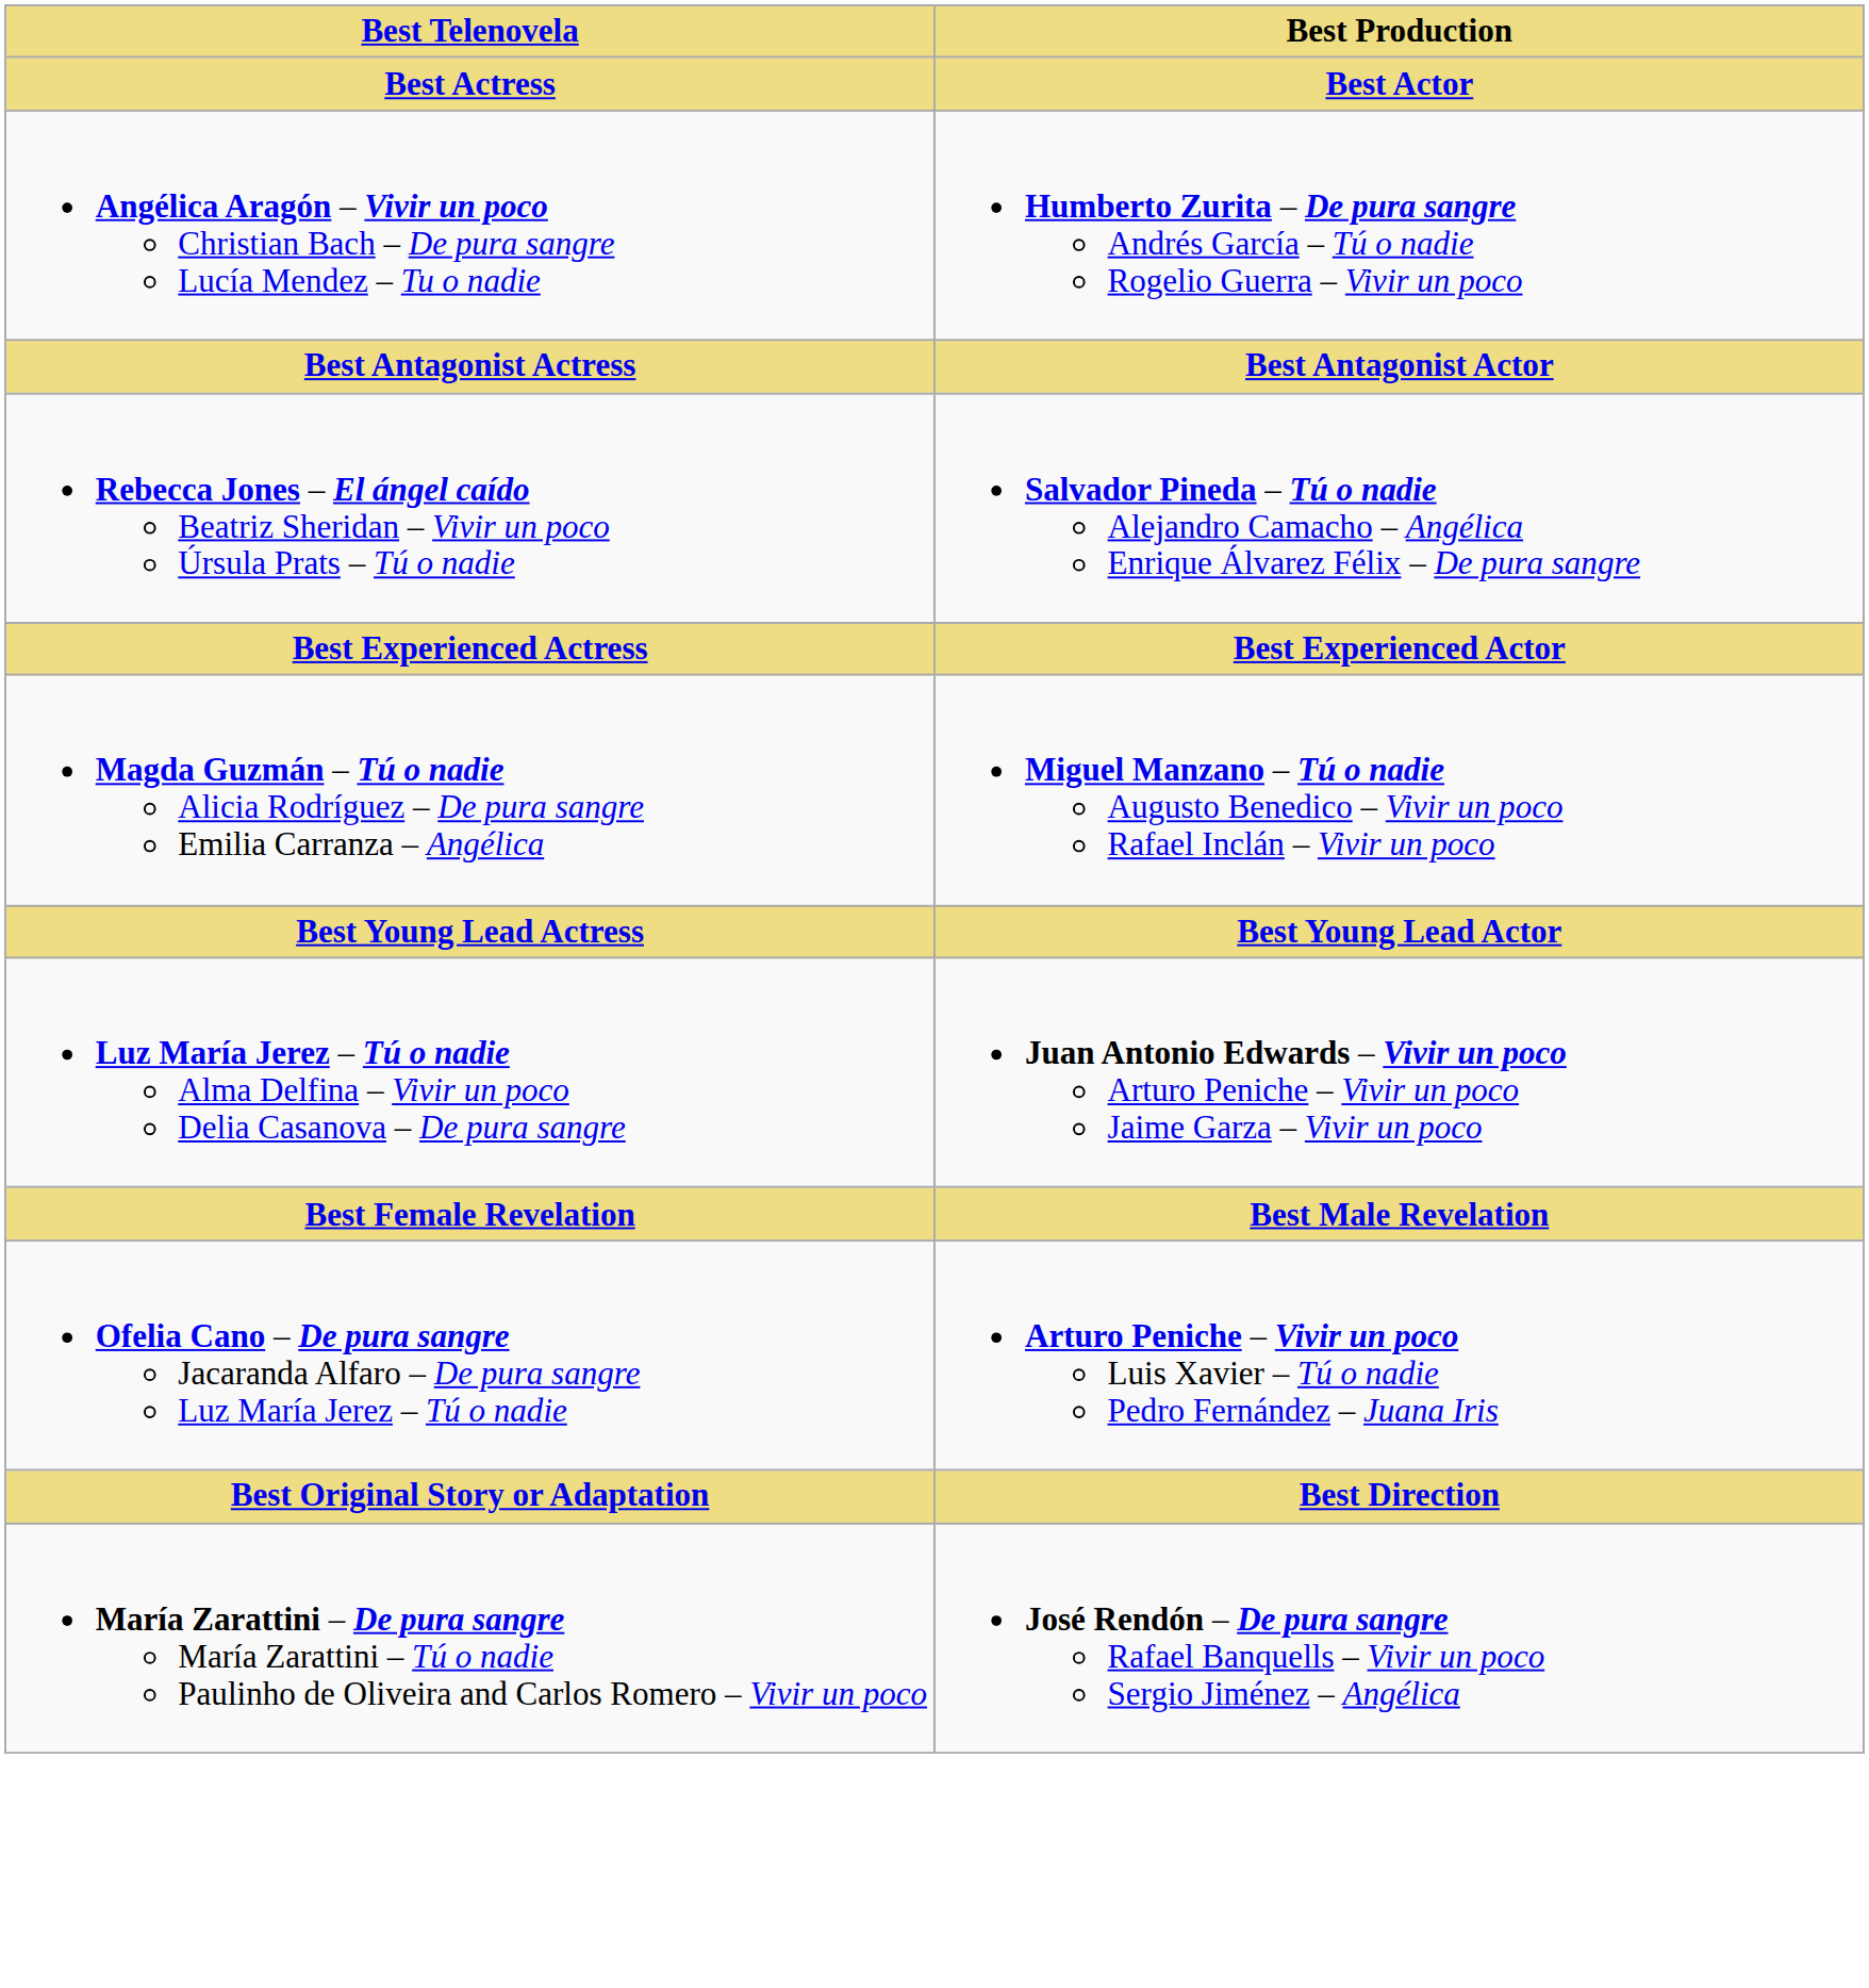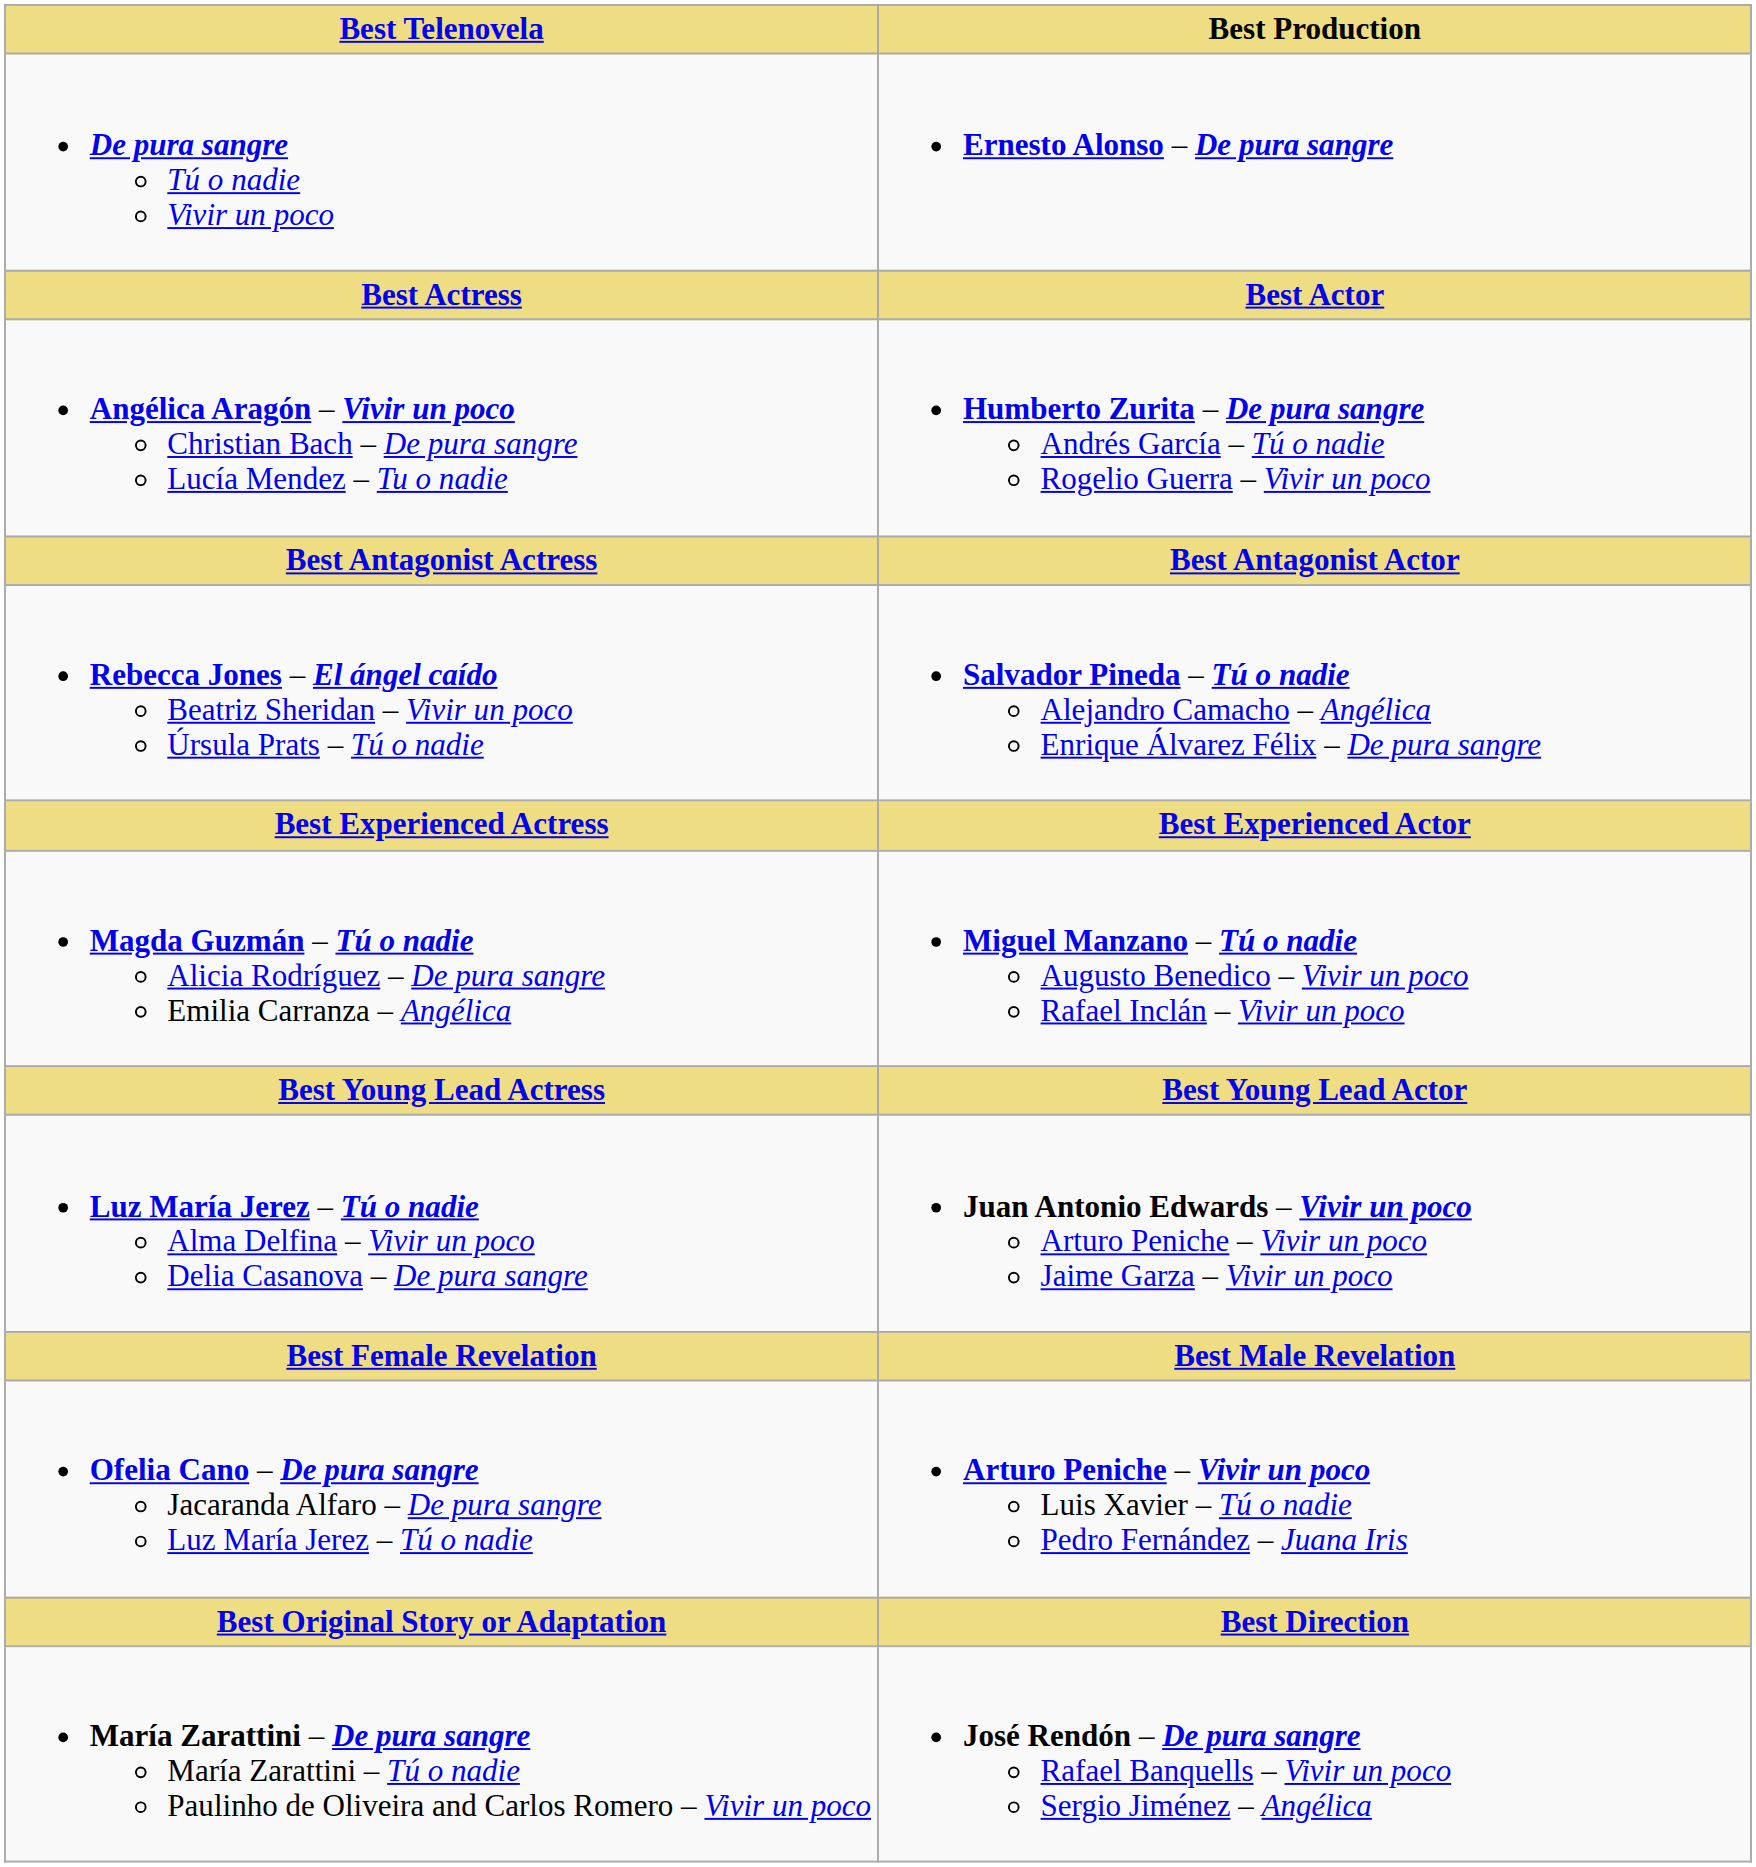+ row: De pura sangre Tú o nadie Vivir un poco | Ernesto Alonso – De pura sangre
